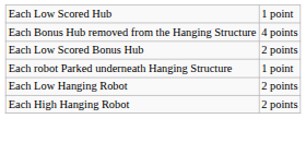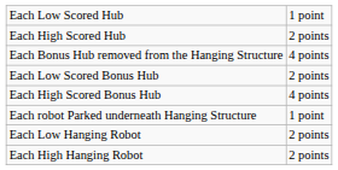+ row: Each High Scored Hub | 2 points
+ row: Each High Scored Bonus Hub | 4 points
